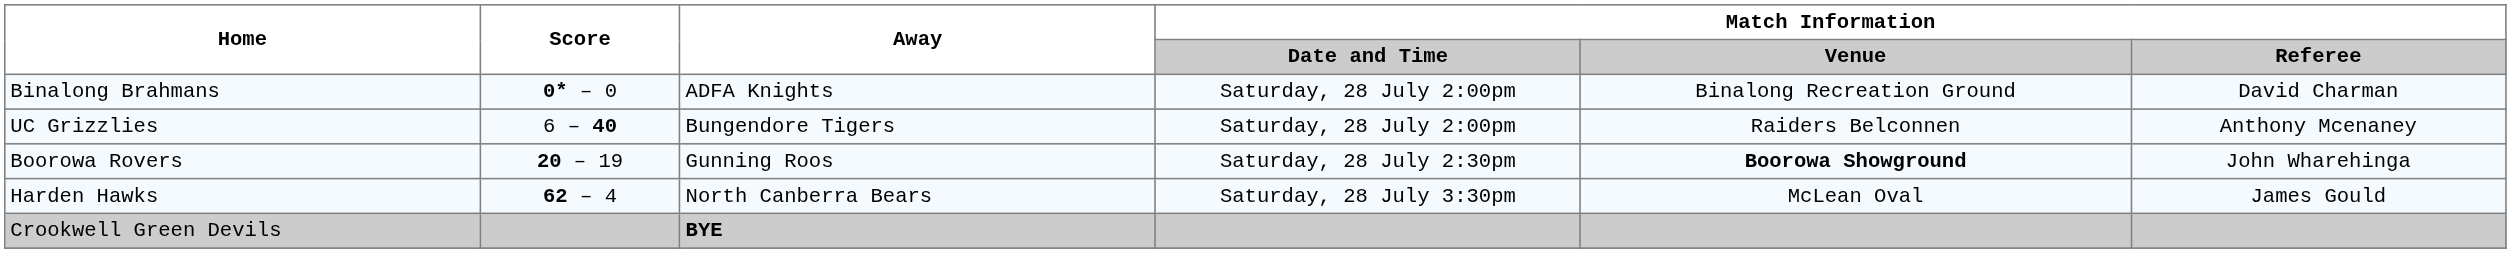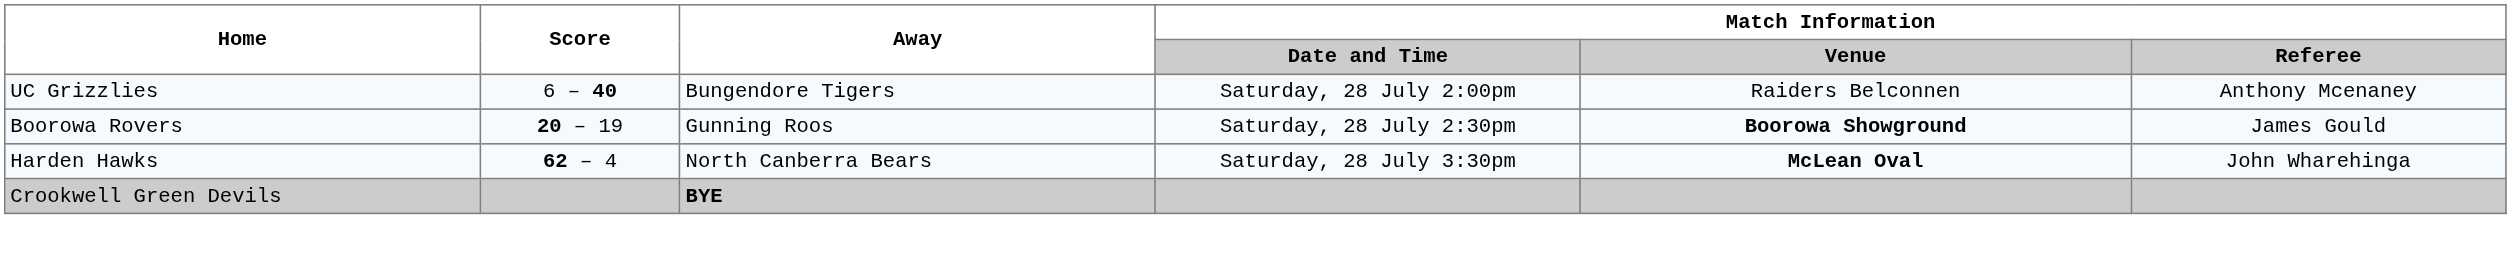- row: Binalong Brahmans | 0* – 0 | ADFA Knights | Saturday, 28 July 2:00pm | Binalong Recreation Ground | David Charman
Boorowa Rovers | Match Information / Referee: John Wharehinga -> James Gould
Harden Hawks | Match Information / Venue: normal -> bold
Harden Hawks | Match Information / Referee: James Gould -> John Wharehinga
